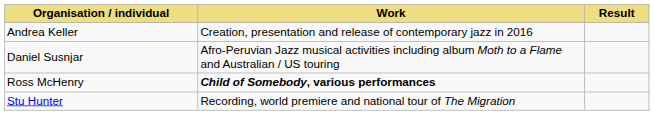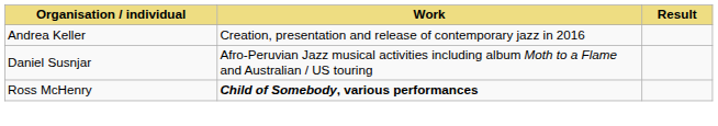- row: Stu Hunter | Recording, world premiere and national tour of The Migration
